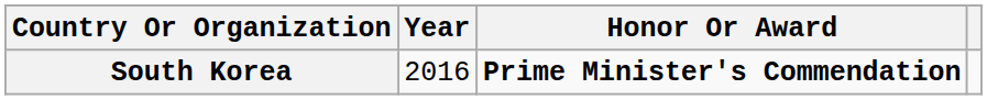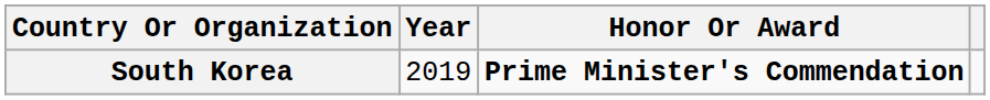South Korea | Year: 2016 -> 2019
